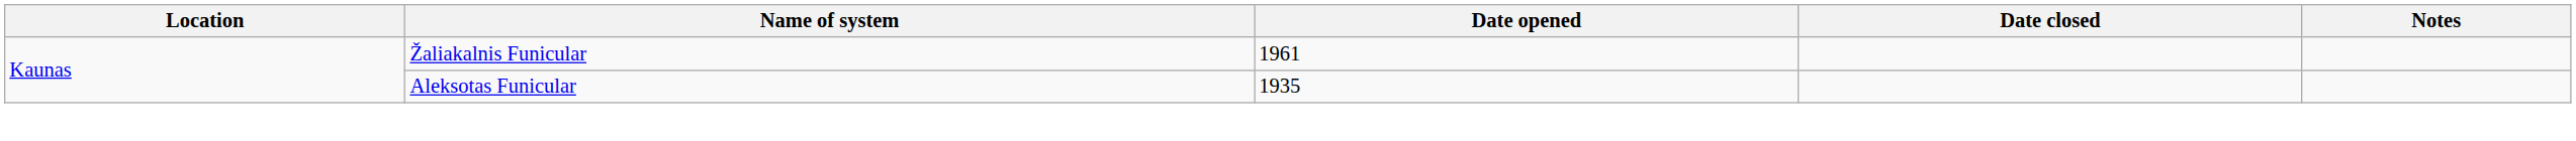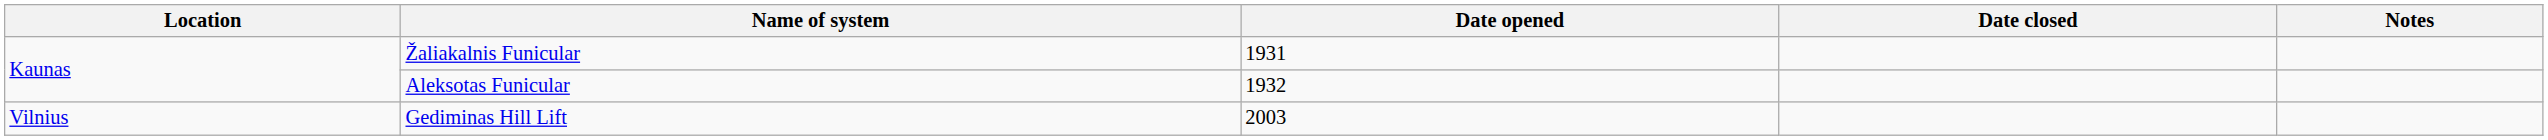Žaliakalnis Funicular | Date opened: 1961 -> 1931
Aleksotas Funicular | Date opened: 1935 -> 1932
+ row: Vilnius | Gediminas Hill Lift | 2003
